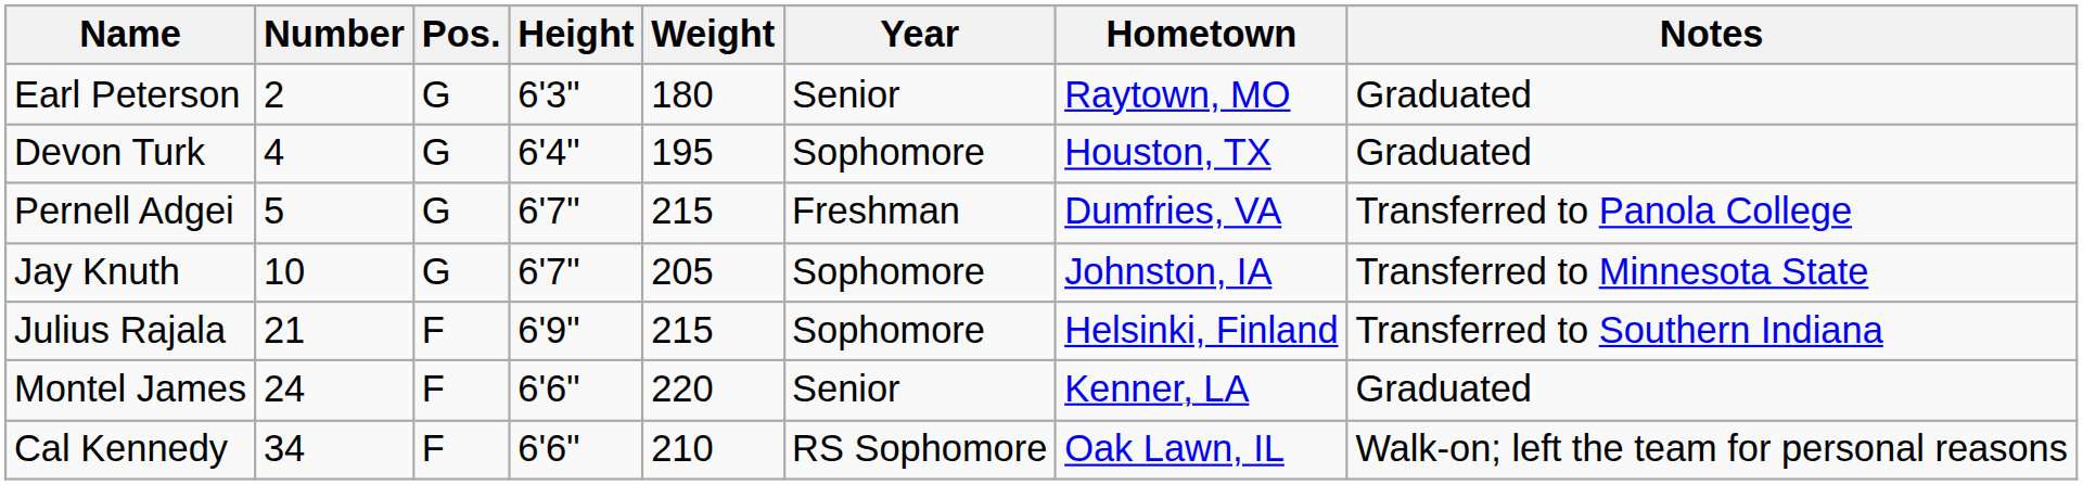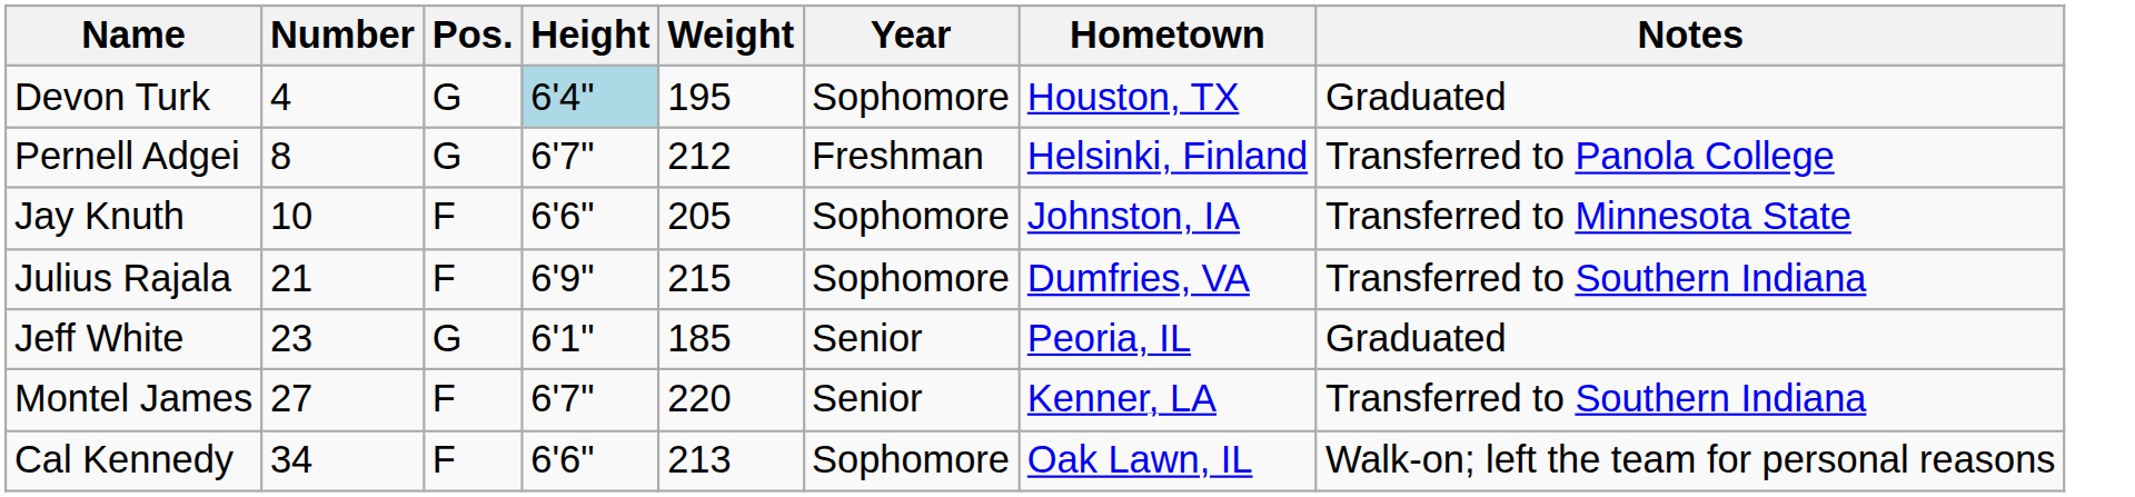- row: Earl Peterson | 2 | G | 6'3" | 180 | Senior | Raytown, MO | Graduated
Devon Turk | Height: no background -> lightblue background
Pernell Adgei | Number: 5 -> 8
Pernell Adgei | Weight: 215 -> 212
Pernell Adgei | Hometown: Dumfries, VA -> Helsinki, Finland
Jay Knuth | Pos.: G -> F
Jay Knuth | Height: 6'7" -> 6'6"
Julius Rajala | Hometown: Helsinki, Finland -> Dumfries, VA
+ row: Jeff White | 23 | G | 6'1" | 185 | Senior | Peoria, IL | Graduated
Montel James | Number: 24 -> 27
Montel James | Height: 6'6" -> 6'7"
Montel James | Notes: Graduated -> Transferred to Southern Indiana
Cal Kennedy | Weight: 210 -> 213
Cal Kennedy | Year: RS Sophomore -> Sophomore
